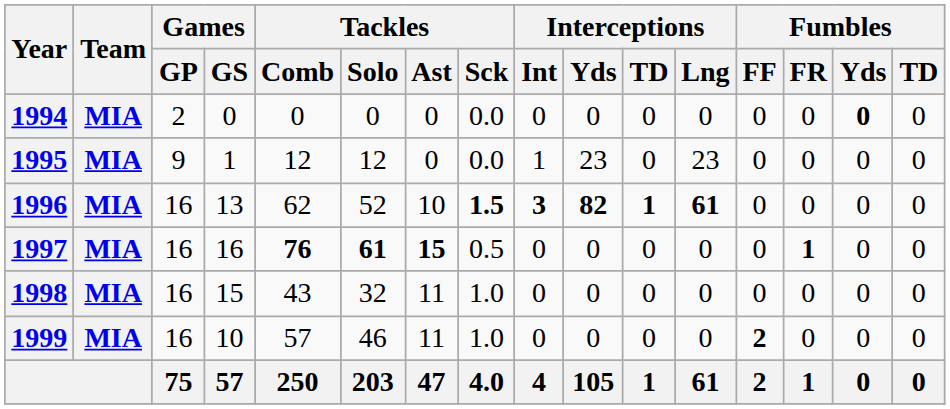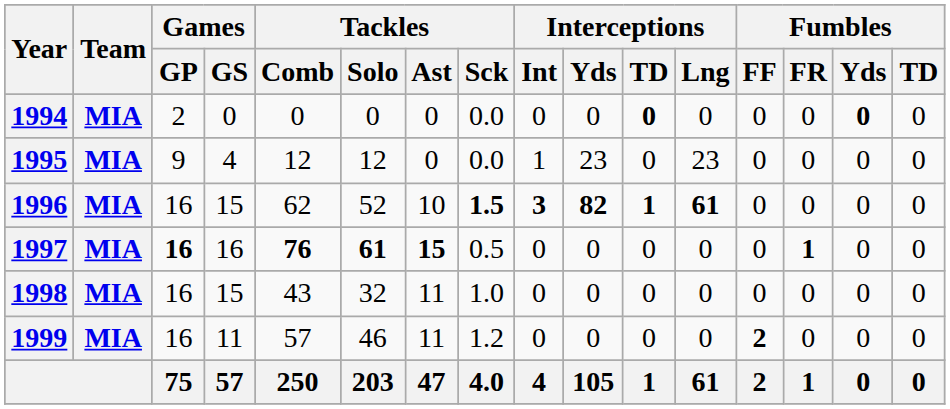1994 | Interceptions / TD: normal -> bold
1995 | Games / GS: 1 -> 4
1996 | Games / GS: 13 -> 15
1997 | Games / GP: normal -> bold
1999 | Games / GS: 10 -> 11
1999 | Tackles / Sck: 1.0 -> 1.2
